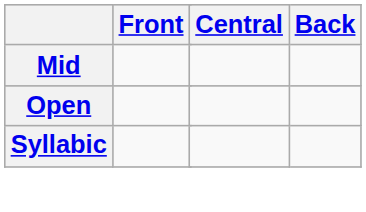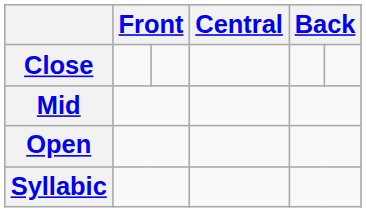+ row: Close
